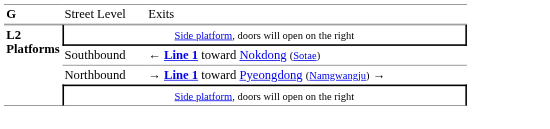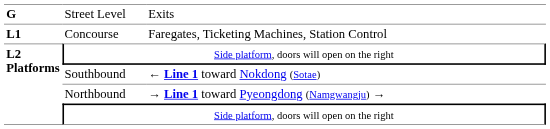+ row: L1 | Concourse | Faregates, Ticketing Machines, Station Control
